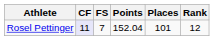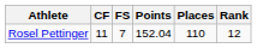Rosel Pettinger | CF: lavender background -> no background
Rosel Pettinger | Places: 101 -> 110
